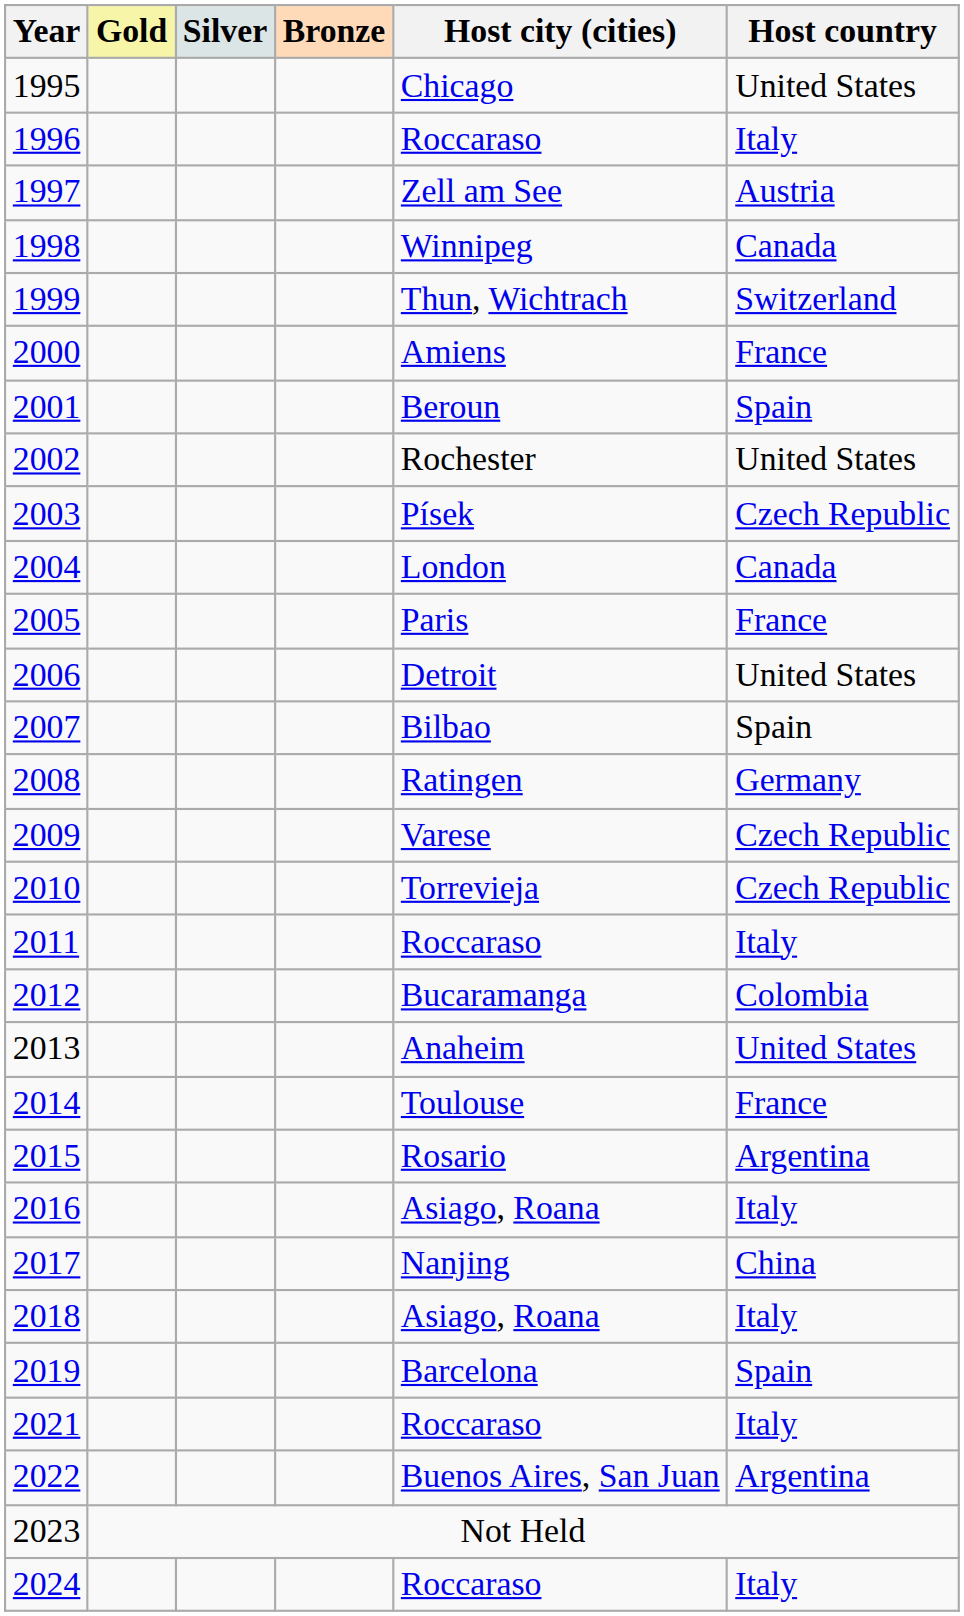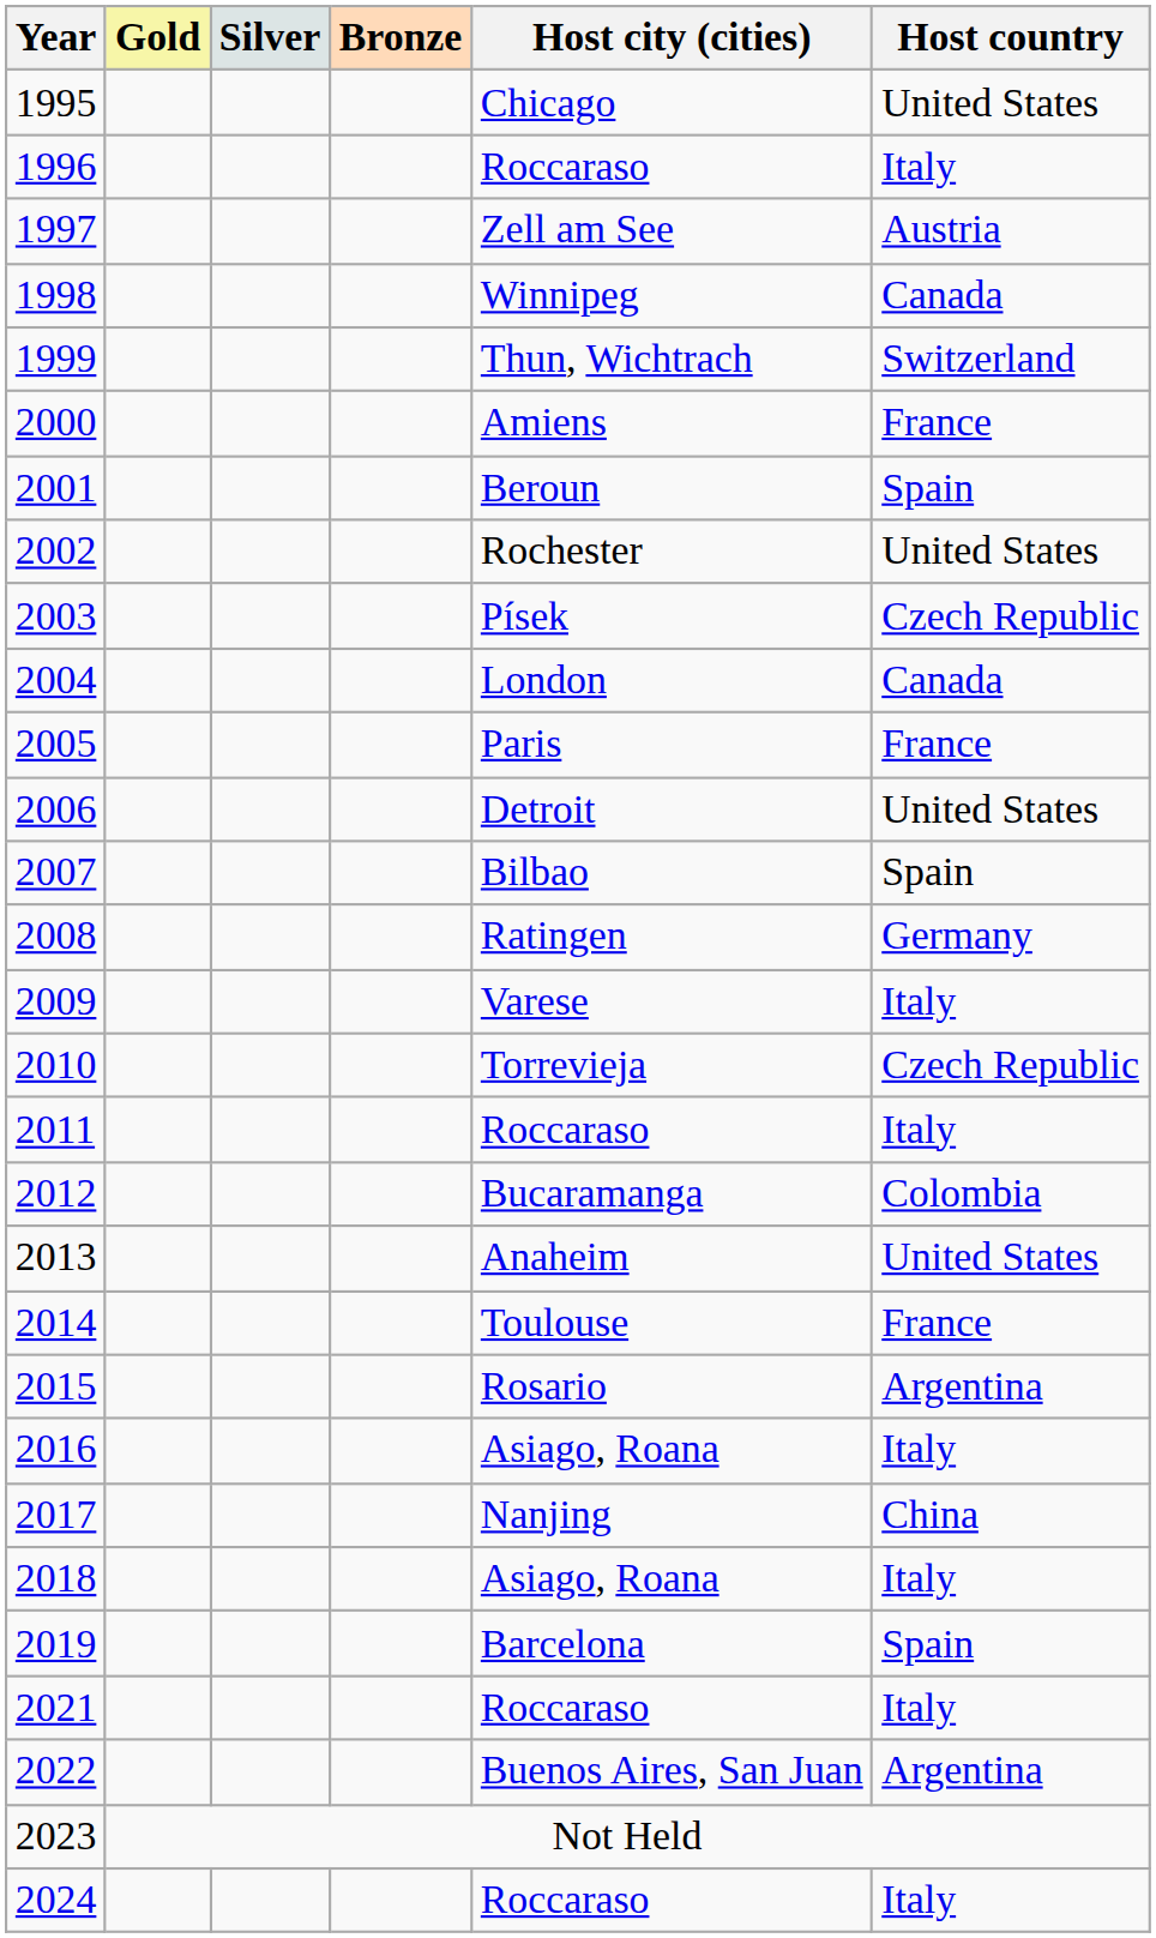2009 | Host country: Czech Republic -> Italy
